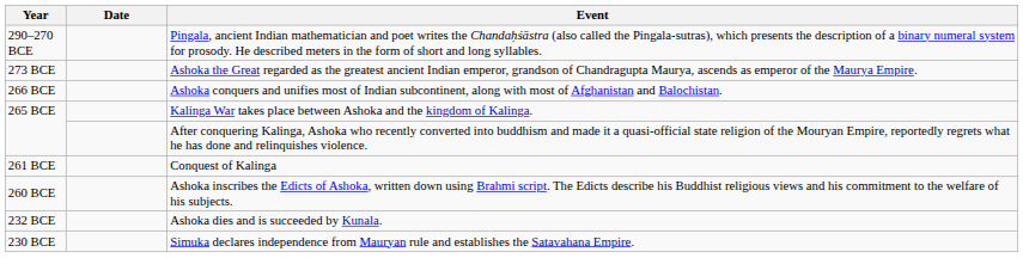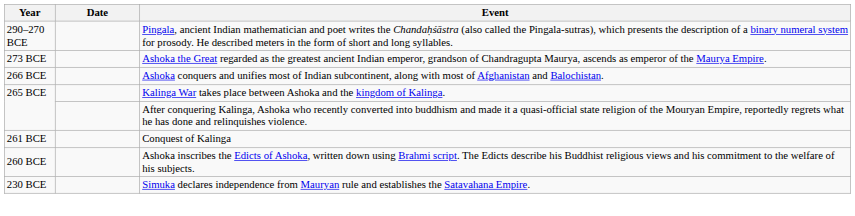- row: 232 BCE | Ashoka dies and is succeeded by Kunala.
